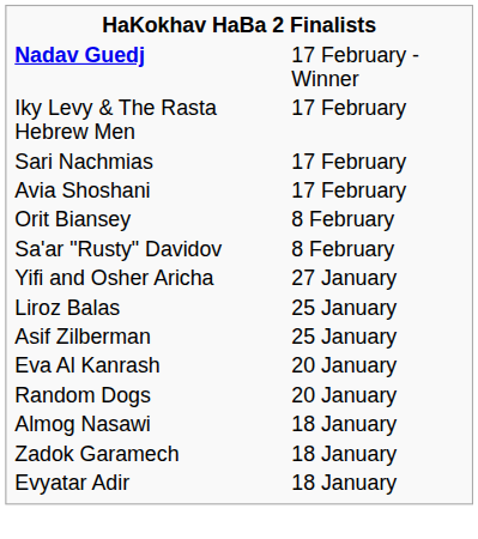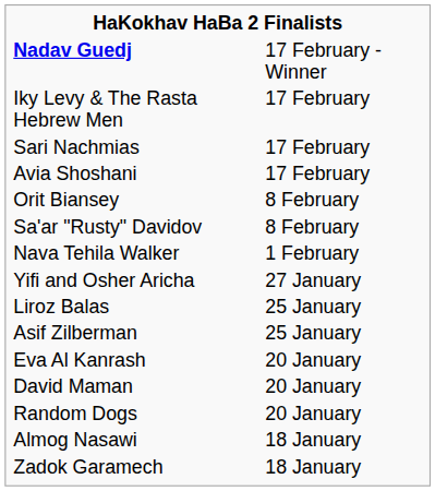+ row: Nava Tehila Walker | 1 February
+ row: David Maman | 20 January
- row: Evyatar Adir | 18 January
